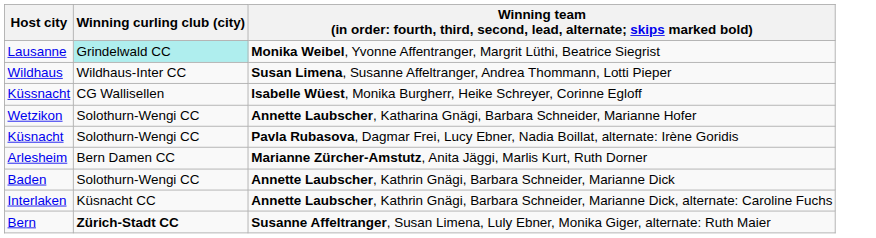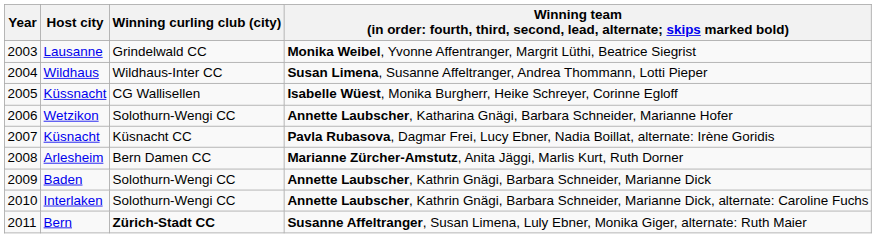+ column: Year | 2003 | 2004 | 2005 | 2006 | 2007 | 2008 | 2009 | 2010 | 2011
Lausanne | Winning curling club (city): paleturquoise background -> no background
Küsnacht | Winning curling club (city): Solothurn-Wengi CC -> Küsnacht CC
Interlaken | Winning curling club (city): Küsnacht CC -> Solothurn-Wengi CC
